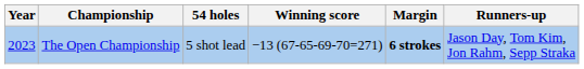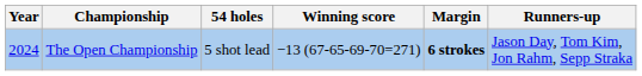The Open Championship | Year: 2023 -> 2024
